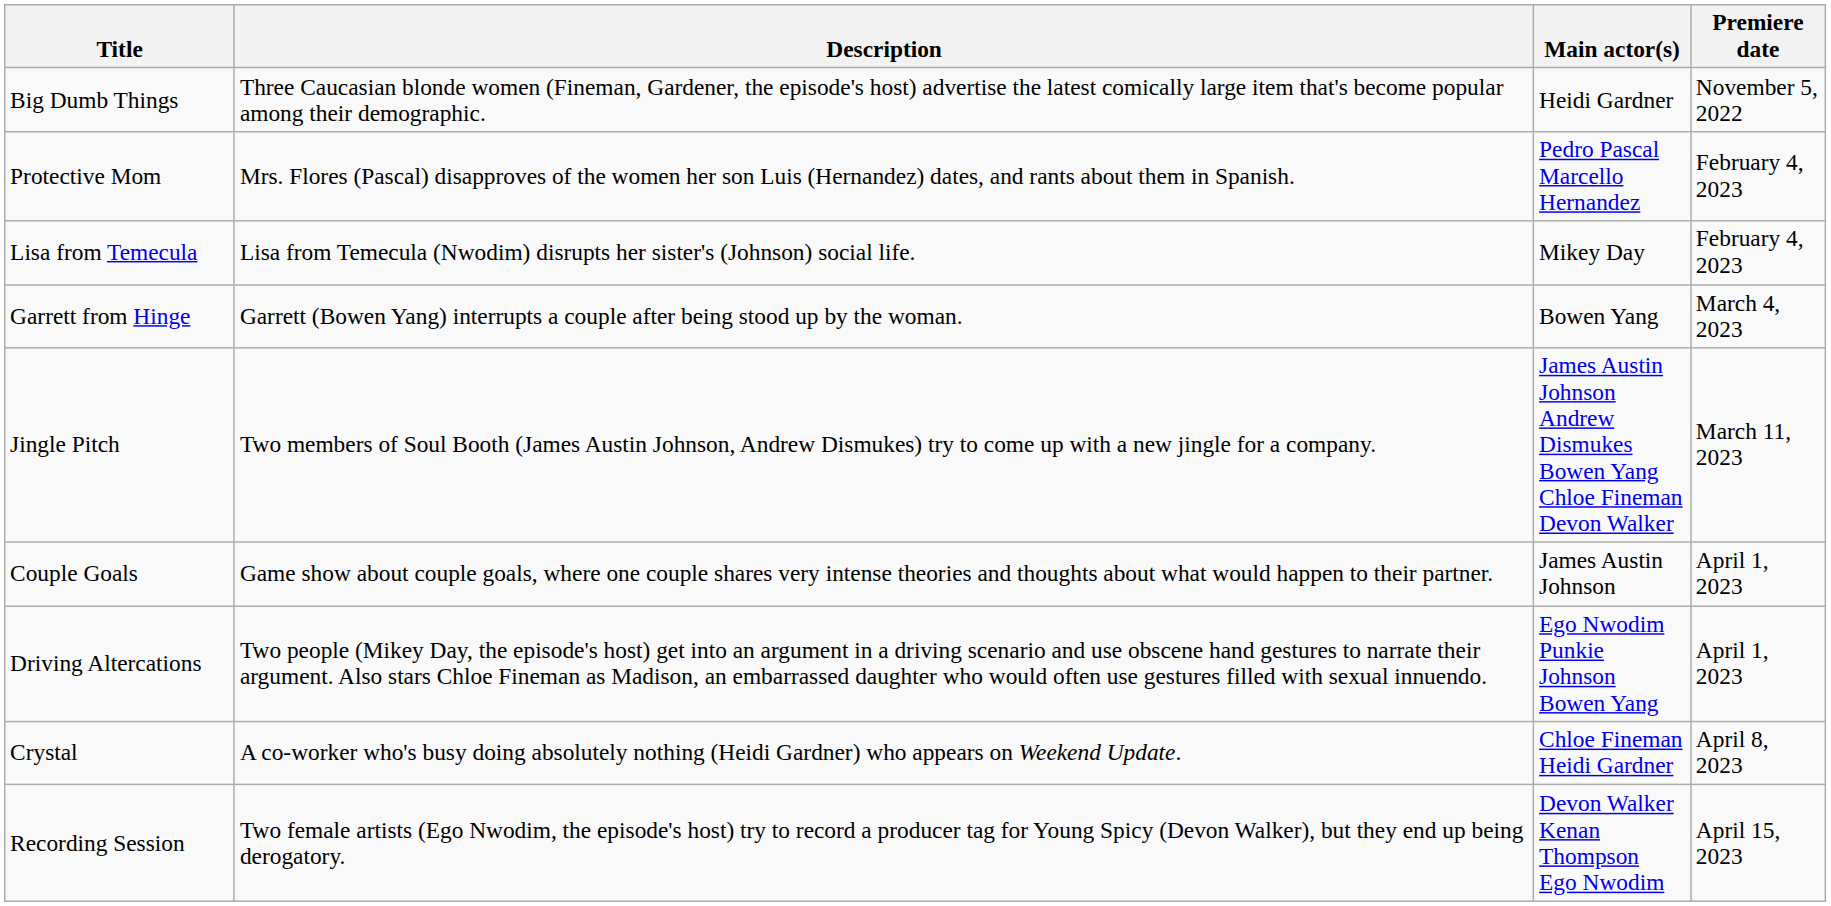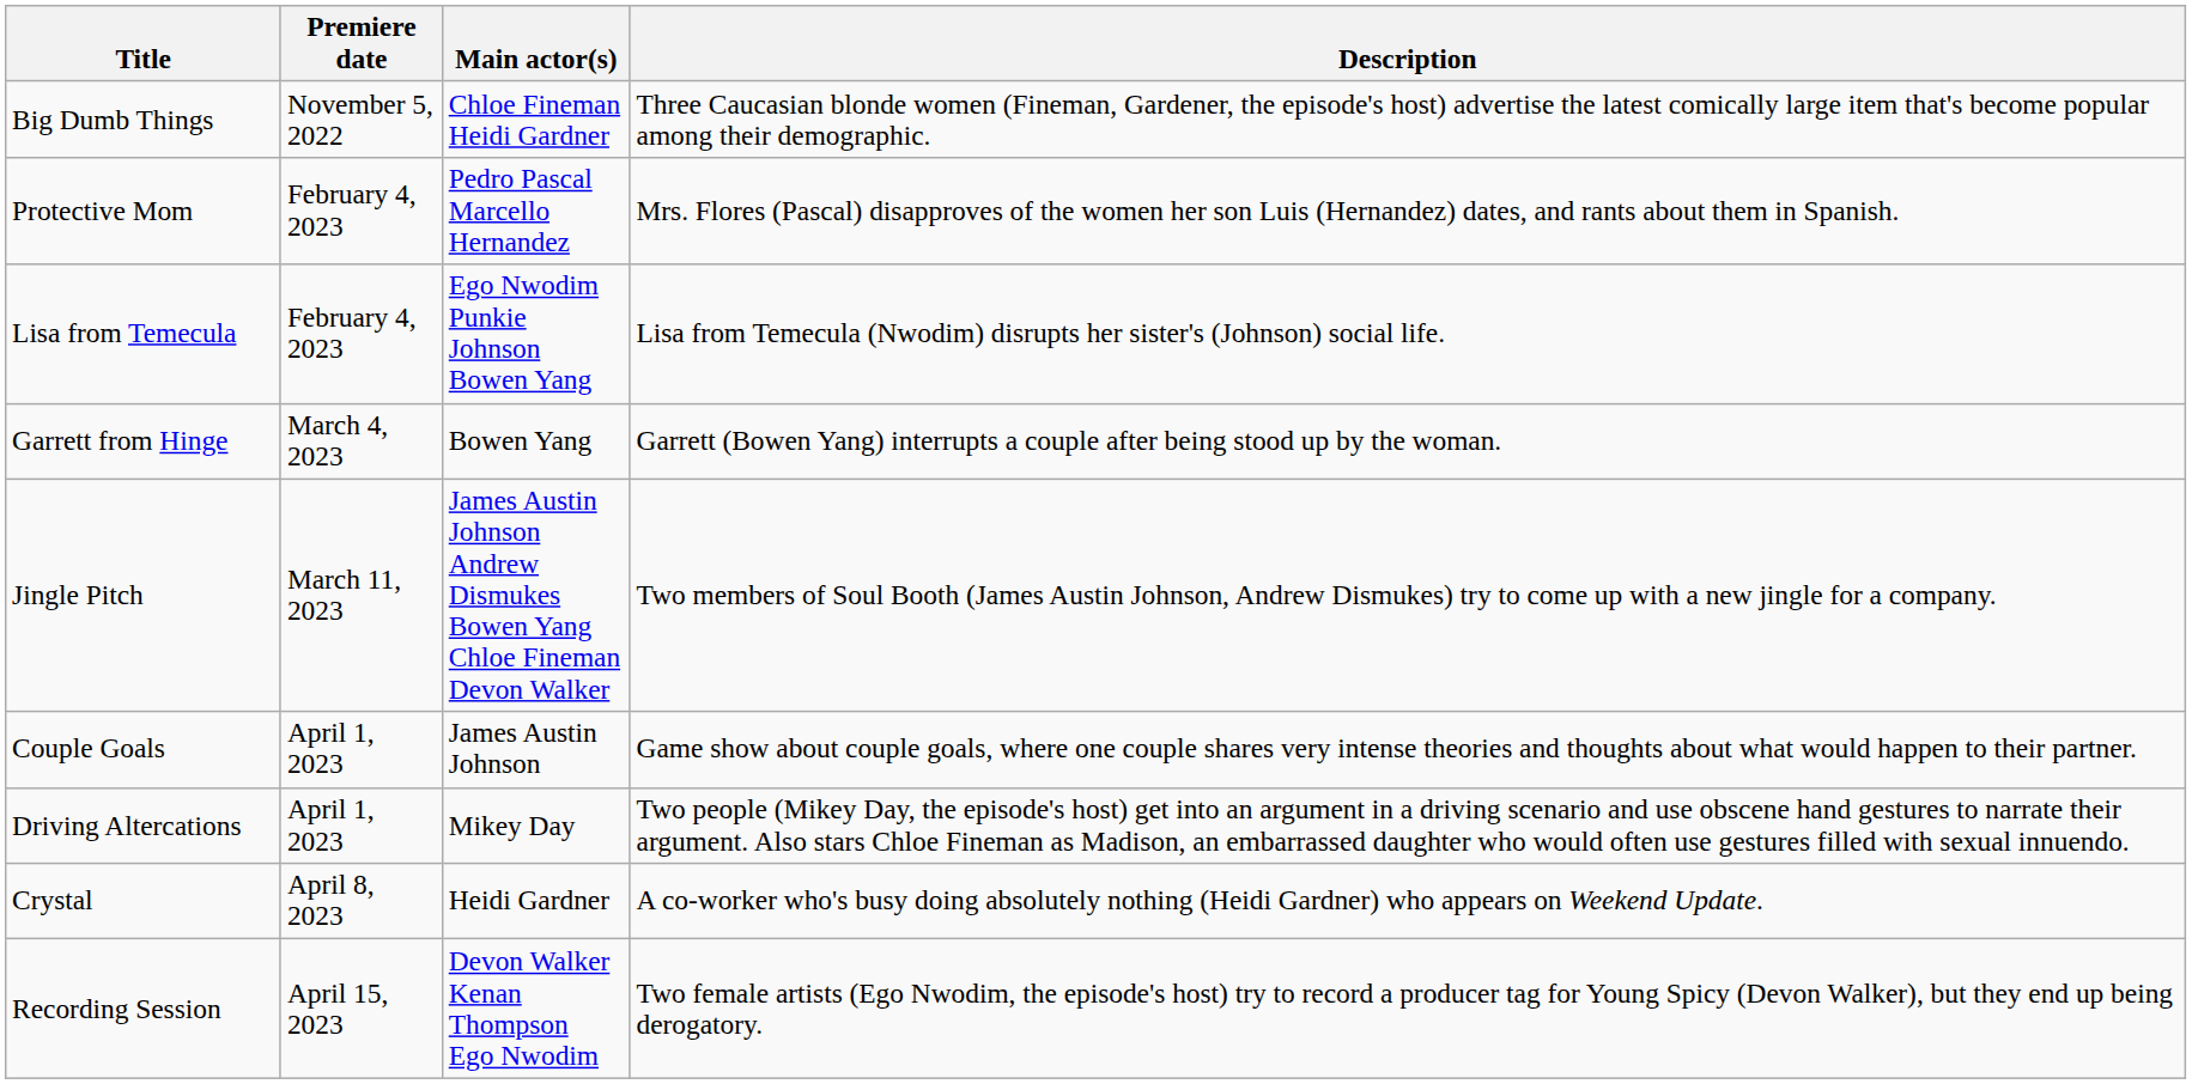columns swapped: Premiere date <-> Description
Big Dumb Things | Main actor(s): Heidi Gardner -> Chloe Fineman Heidi Gardner
Lisa from Temecula | Main actor(s): Mikey Day -> Ego Nwodim Punkie Johnson Bowen Yang
Driving Altercations | Main actor(s): Ego Nwodim Punkie Johnson Bowen Yang -> Mikey Day
Crystal | Main actor(s): Chloe Fineman Heidi Gardner -> Heidi Gardner
